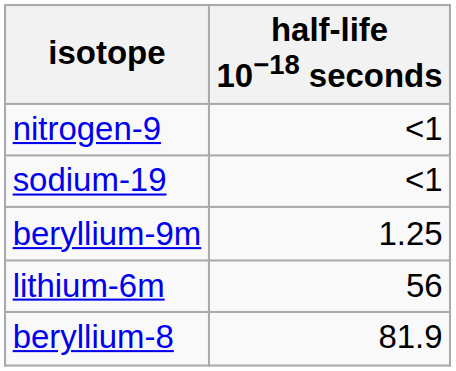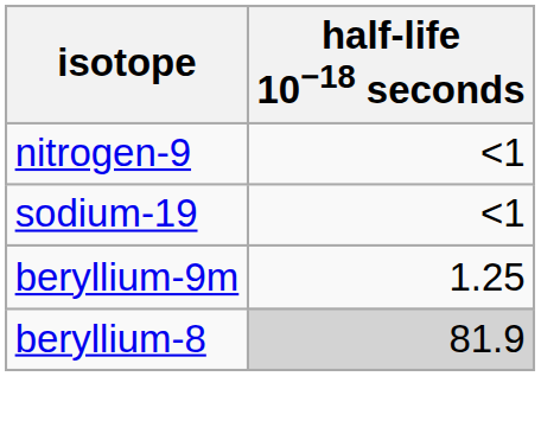- row: lithium-6m | 56
beryllium-8 | half-life 10−18 seconds: no background -> lightgrey background
